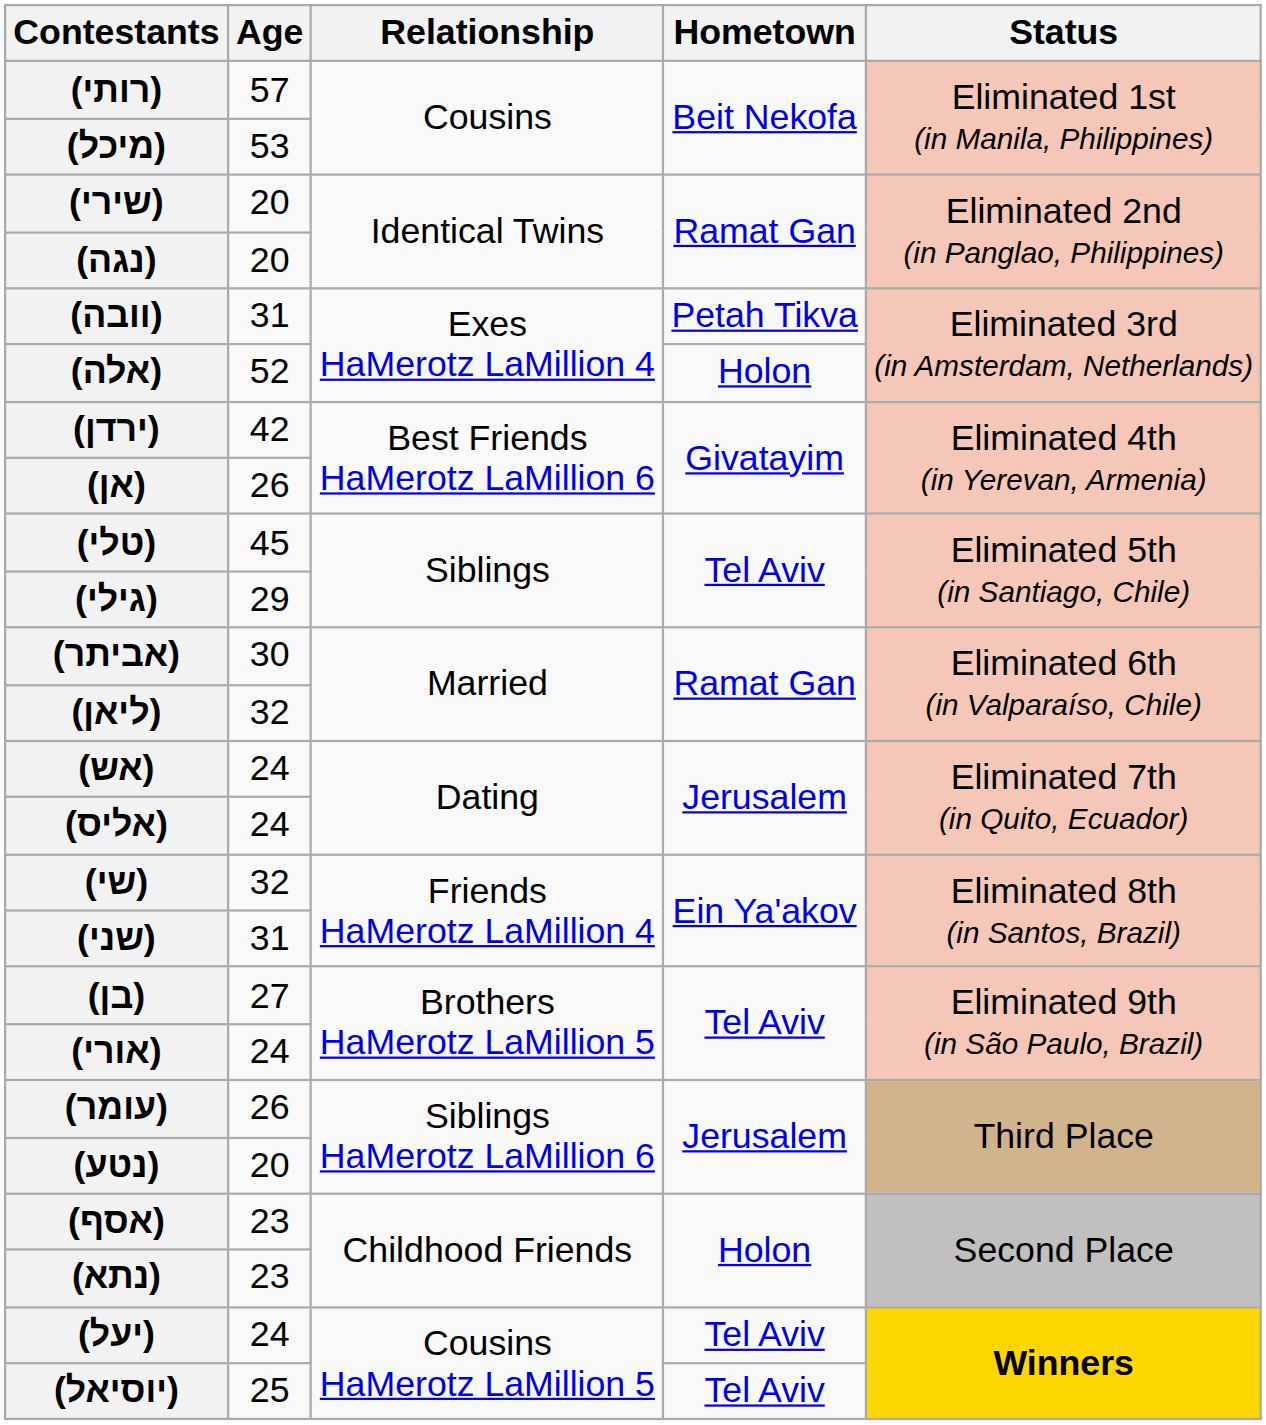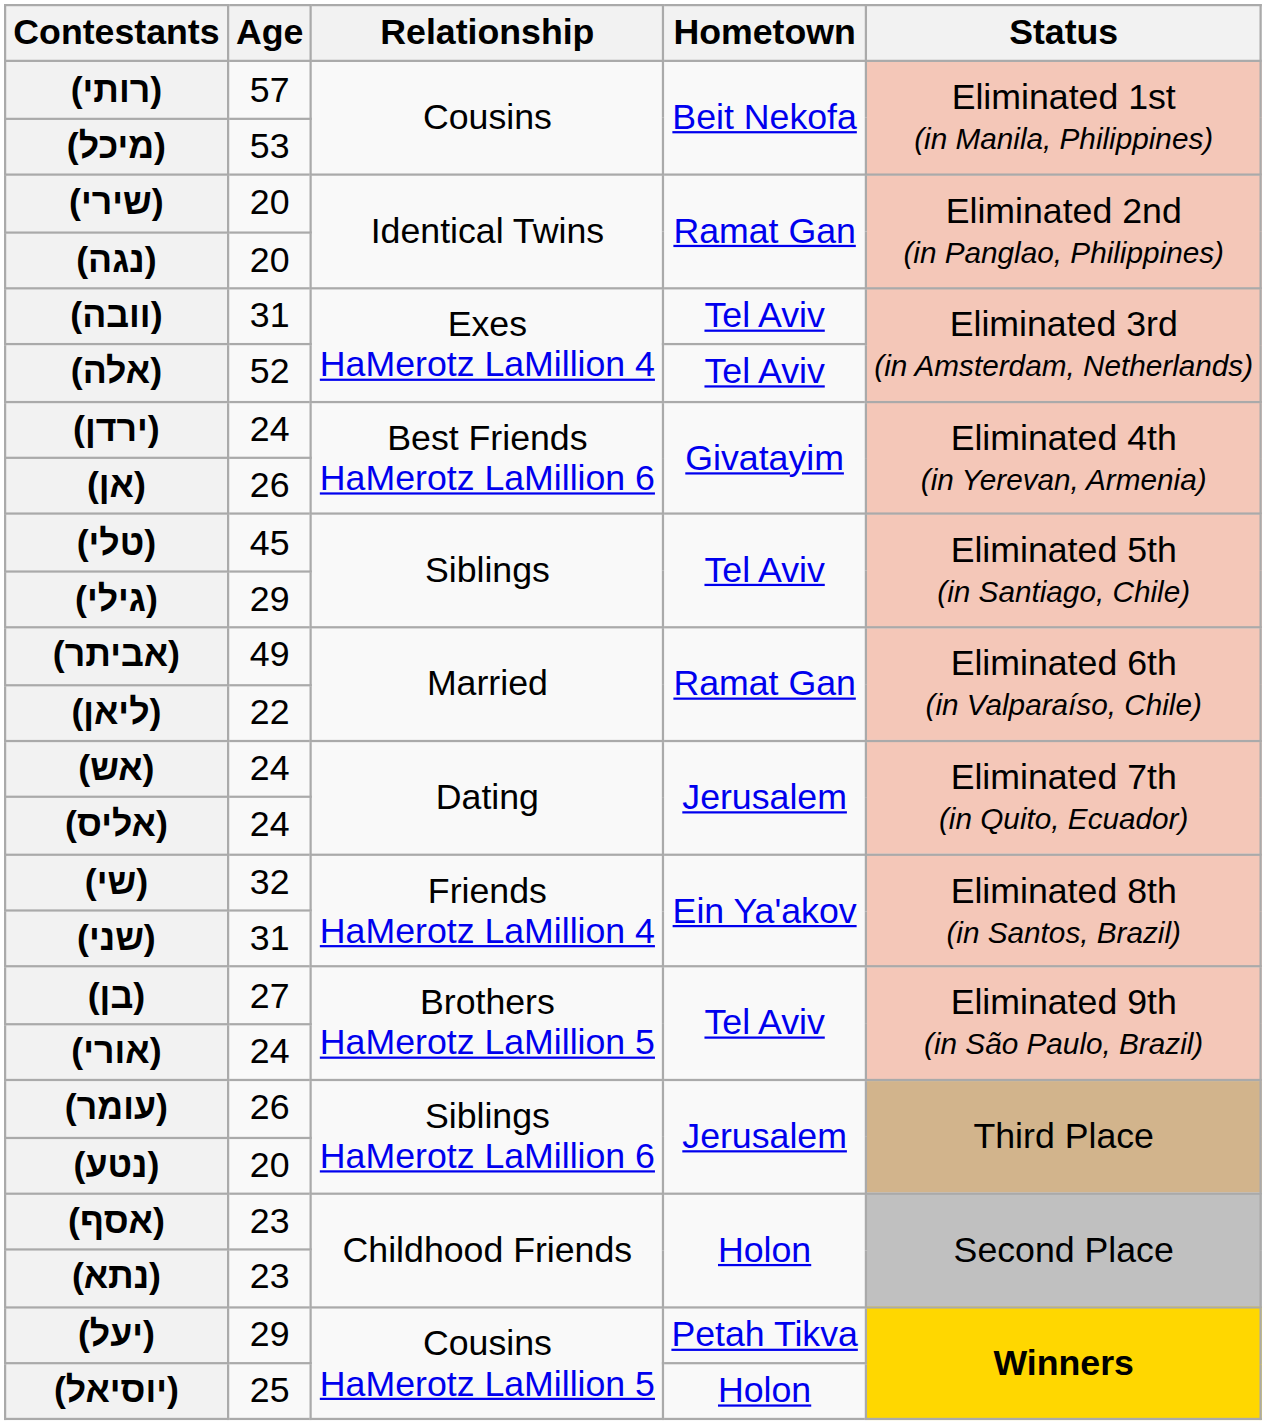(וובה) | Hometown: Petah Tikva -> Tel Aviv
(אלה) | Hometown: Holon -> Tel Aviv
(ירדן) | Age: 42 -> 24
(אביתר) | Age: 30 -> 49
(ליאן) | Age: 32 -> 22
(יעל) | Age: 24 -> 29
(יעל) | Hometown: Tel Aviv -> Petah Tikva
(יוסיאל) | Hometown: Tel Aviv -> Holon
